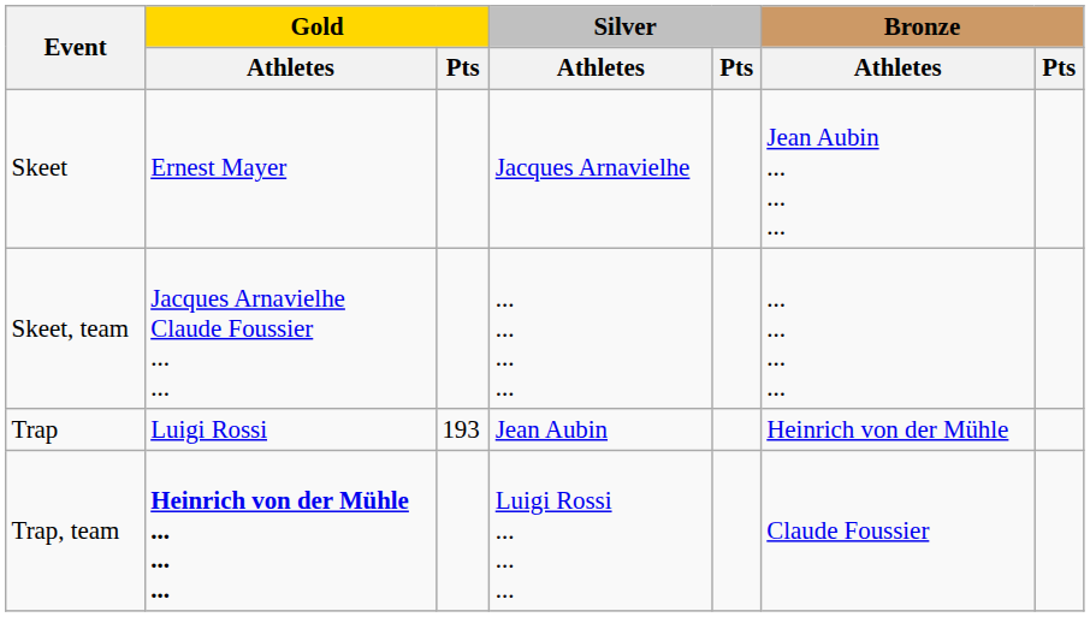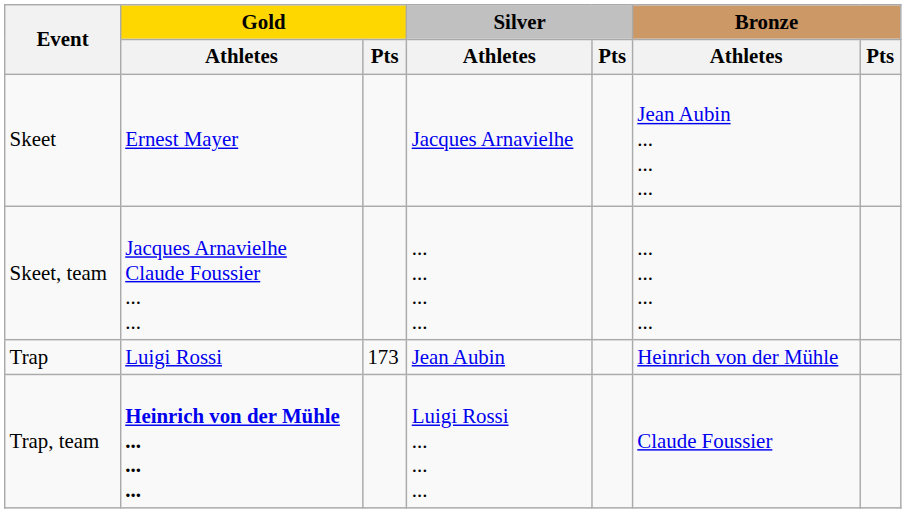Trap | Gold / Pts: 193 -> 173
